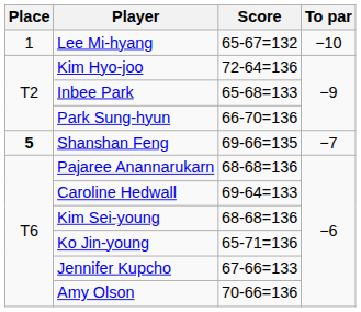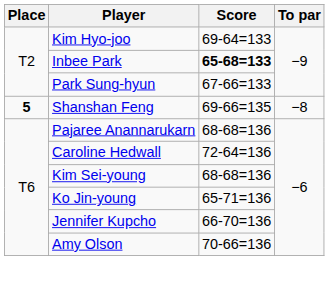- row: 1 | Lee Mi-hyang | 65-67=132 | −10
Kim Hyo-joo | Score: 72-64=136 -> 69-64=133
Inbee Park | Score: normal -> bold
Park Sung-hyun | Score: 66-70=136 -> 67-66=133
Shanshan Feng | To par: −7 -> −8
Caroline Hedwall | Score: 69-64=133 -> 72-64=136
Jennifer Kupcho | Score: 67-66=133 -> 66-70=136
